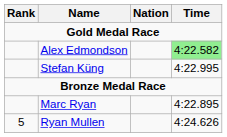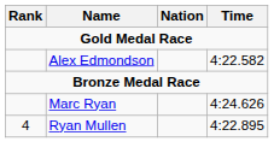Alex Edmondson | Time: lightgreen background -> no background
- row: Stefan Küng | 4:22.995
Marc Ryan | Time: 4:22.895 -> 4:24.626
Ryan Mullen | Rank: 5 -> 4
Ryan Mullen | Time: 4:24.626 -> 4:22.895
